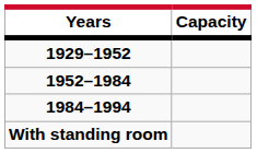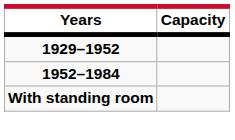- row: 1984–1994
